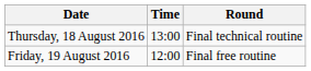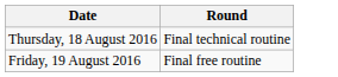- column: Time | 13:00 | 12:00
